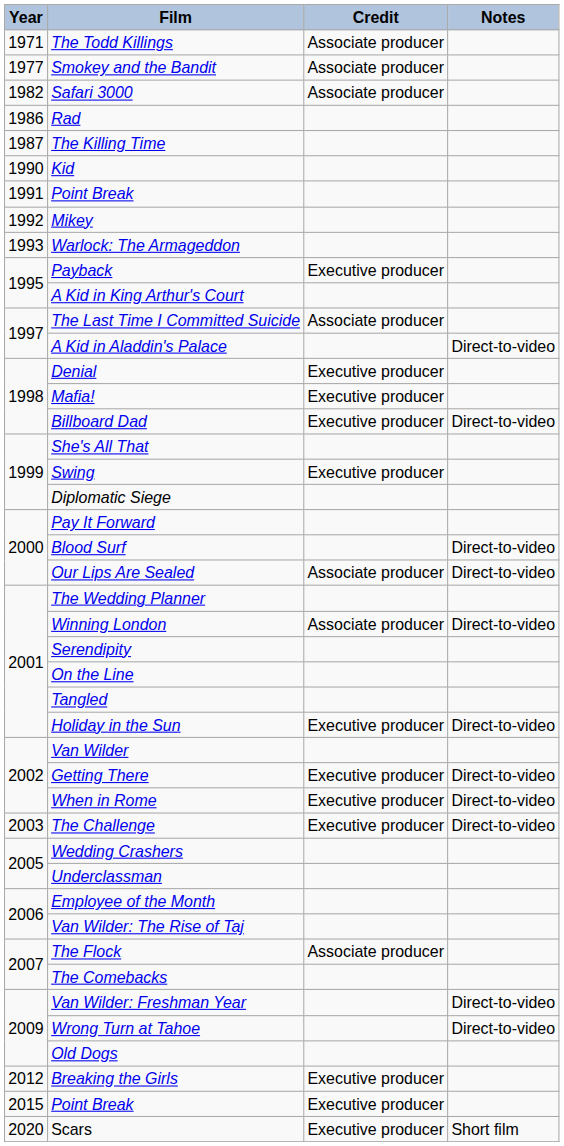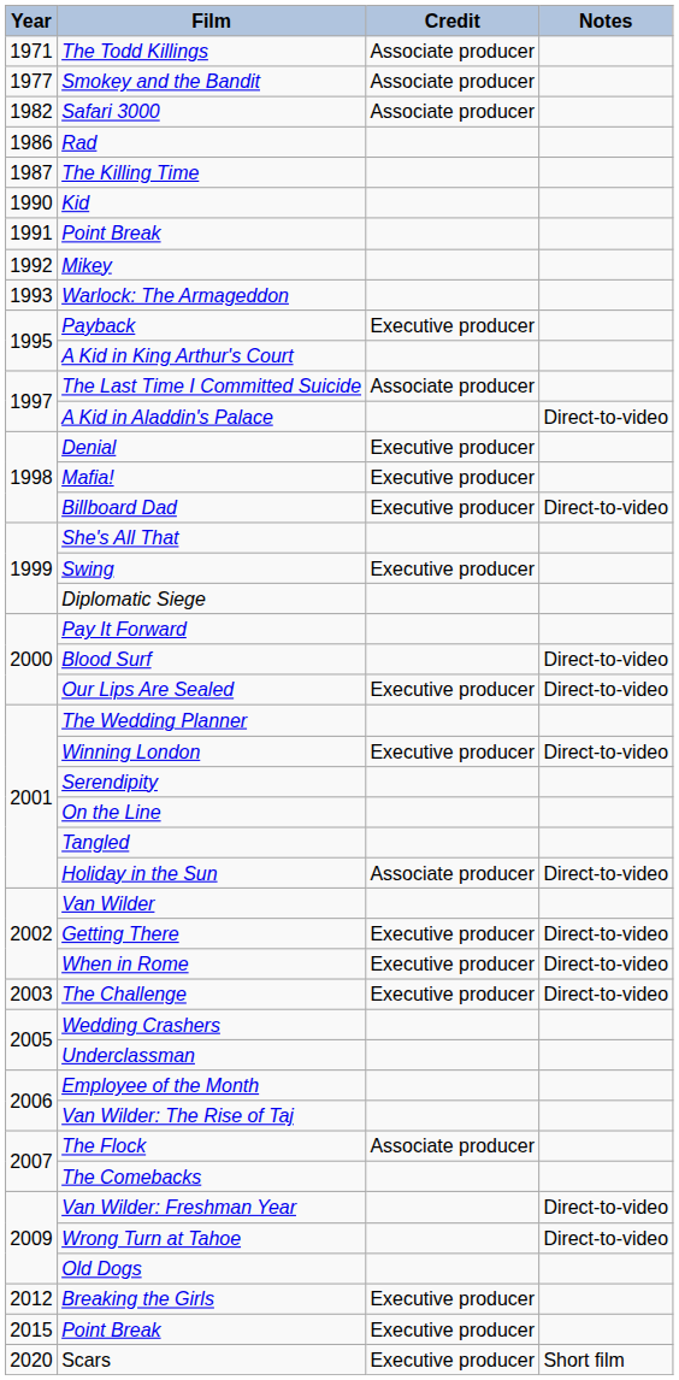Our Lips Are Sealed | Credit: Associate producer -> Executive producer
Winning London | Credit: Associate producer -> Executive producer
Holiday in the Sun | Credit: Executive producer -> Associate producer
